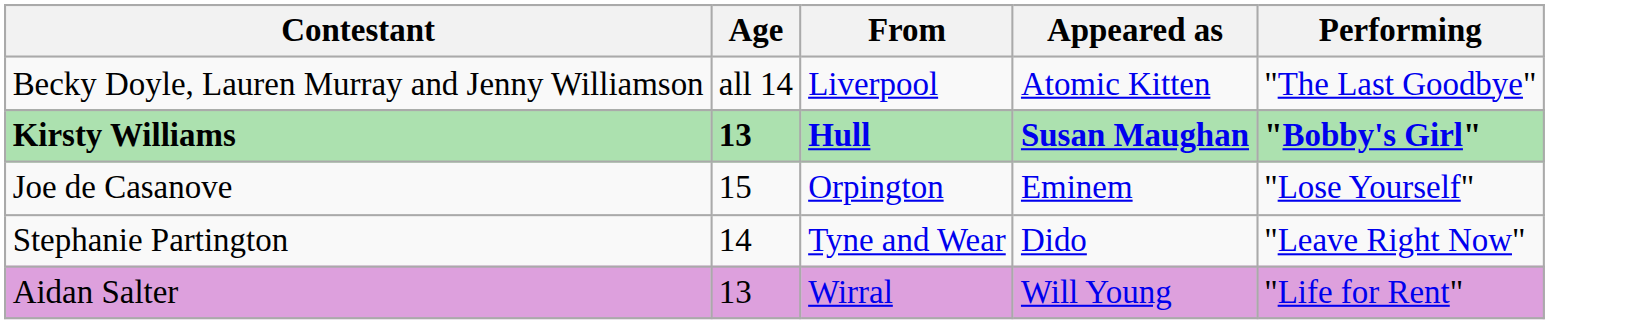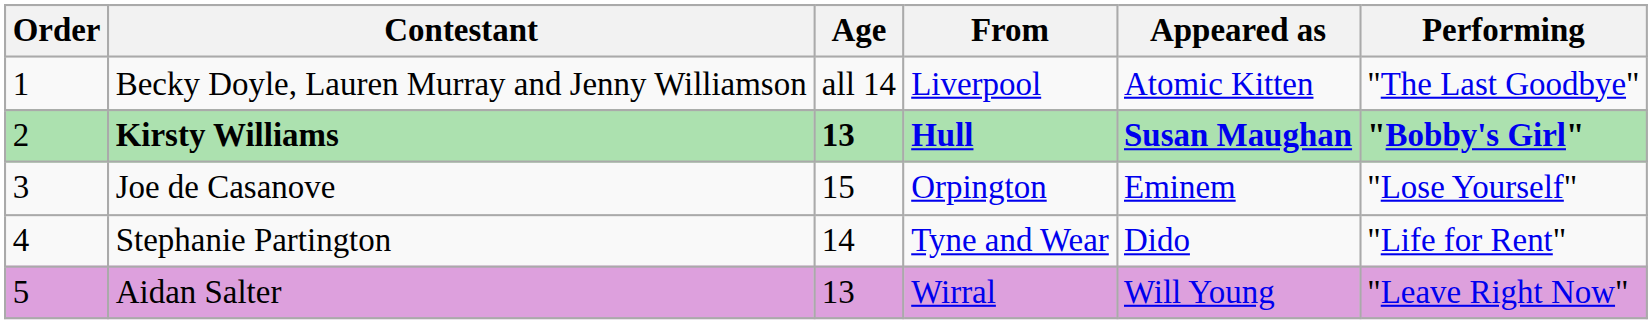+ column: Order | 1 | 2 | 3 | 4 | 5
Stephanie Partington | Performing: "Leave Right Now" -> "Life for Rent"
Aidan Salter | Performing: "Life for Rent" -> "Leave Right Now"
